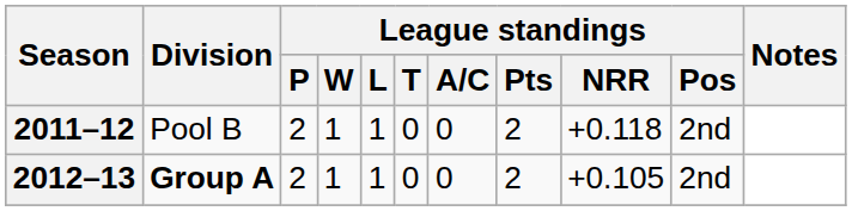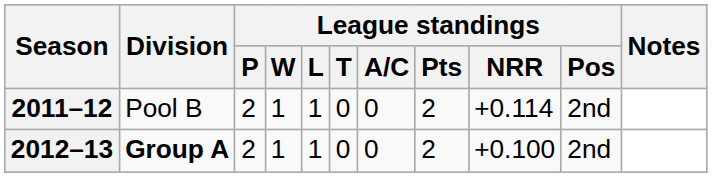2011–12 | League standings / NRR: +0.118 -> +0.114
2012–13 | League standings / NRR: +0.105 -> +0.100
